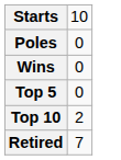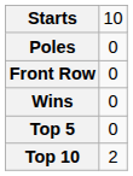+ row: Front Row | 0
- row: Retired | 7
